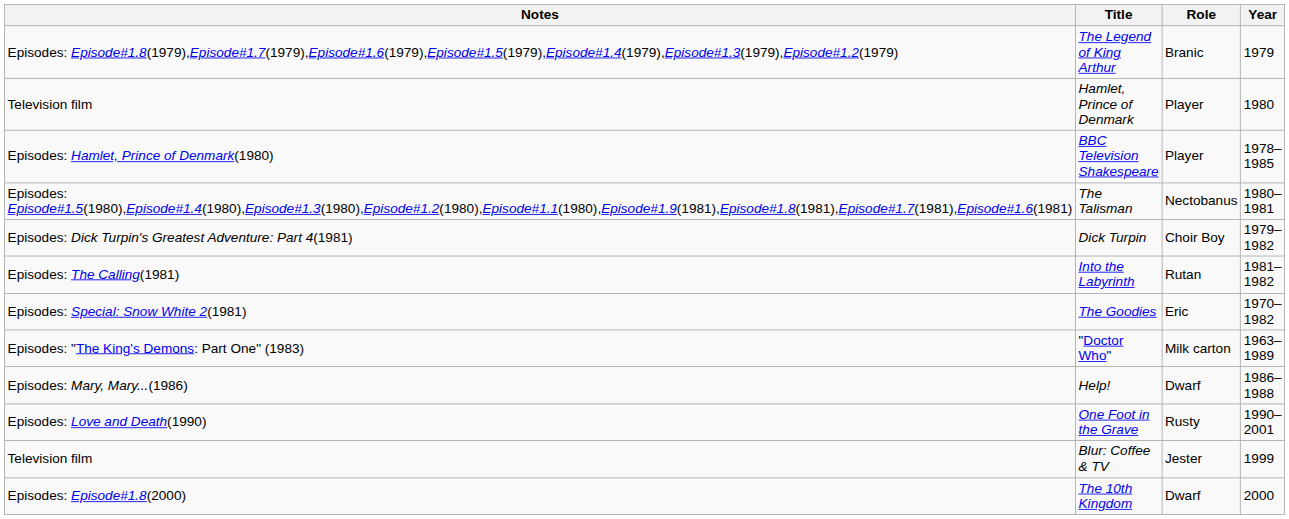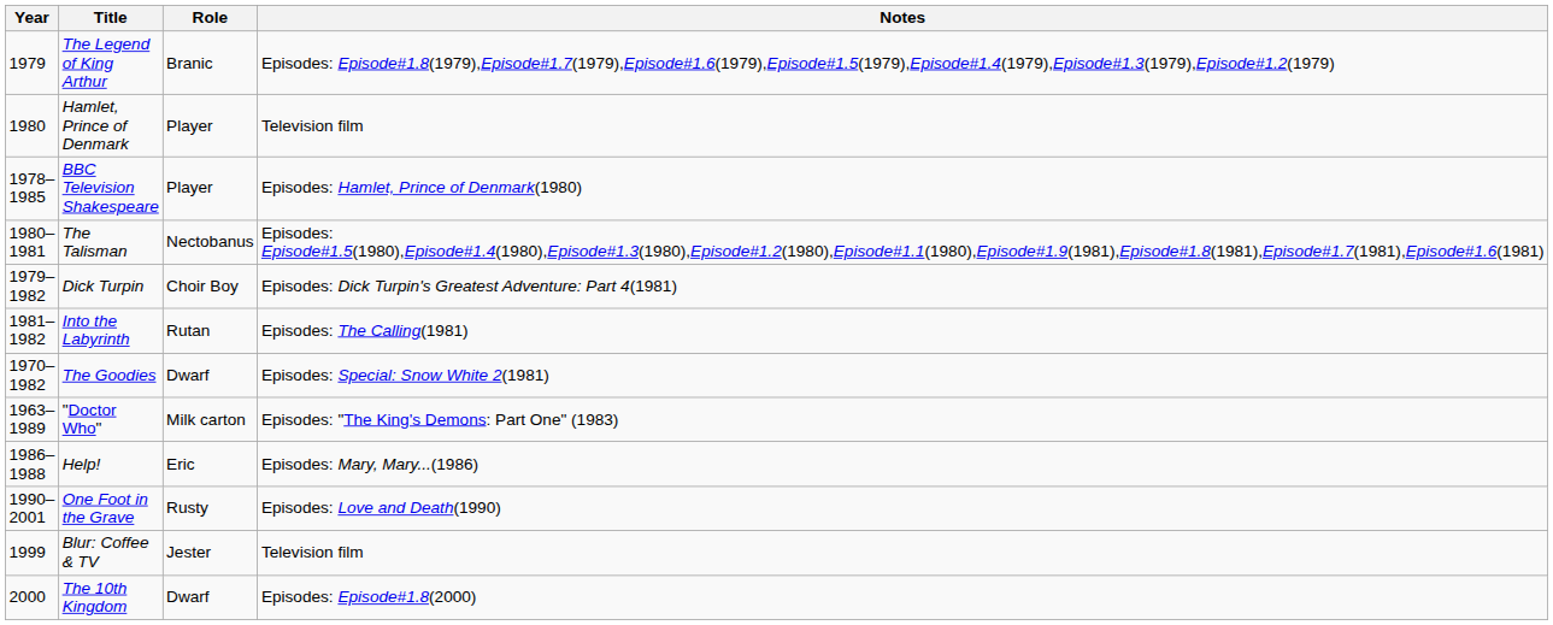columns swapped: Year <-> Notes
The Goodies | Role: Eric -> Dwarf
Help! | Role: Dwarf -> Eric
